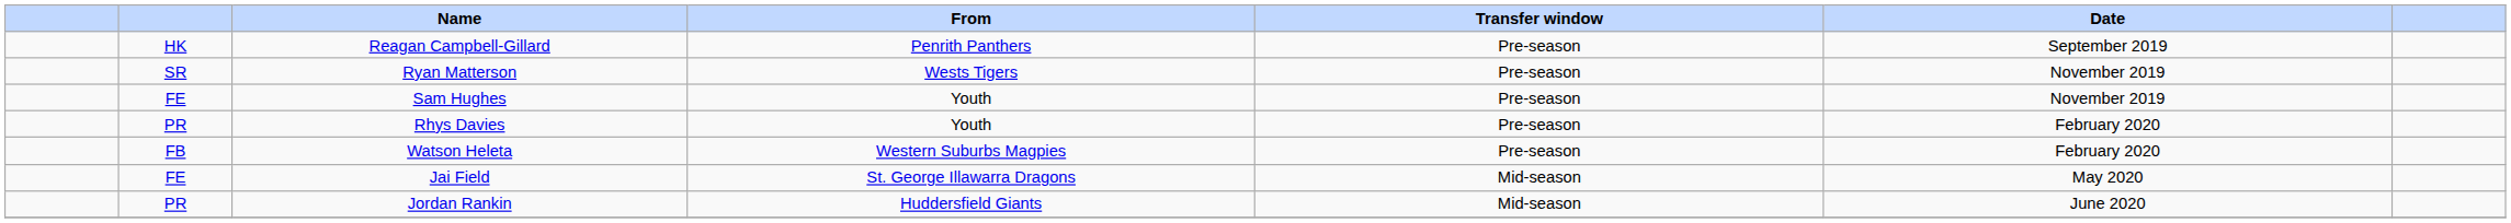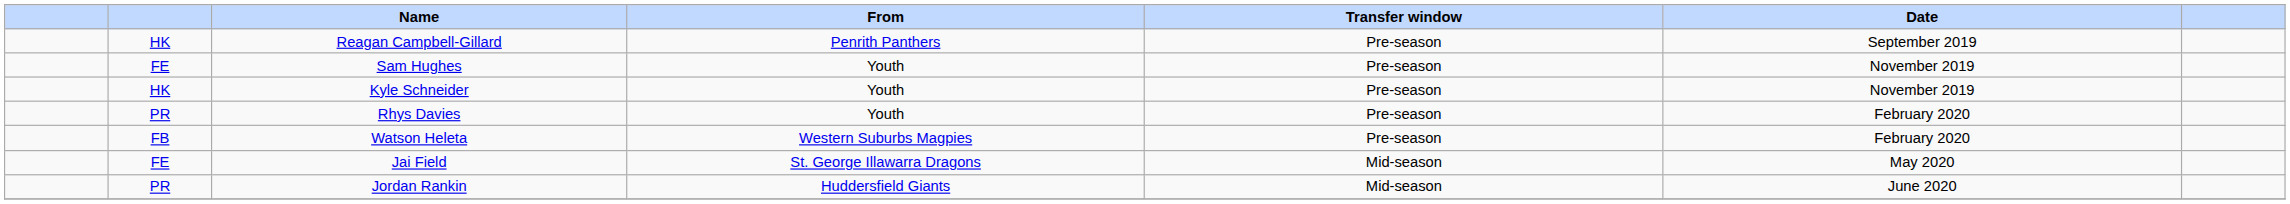- row: SR | Ryan Matterson | Wests Tigers | Pre-season | November 2019
+ row: HK | Kyle Schneider | Youth | Pre-season | November 2019
